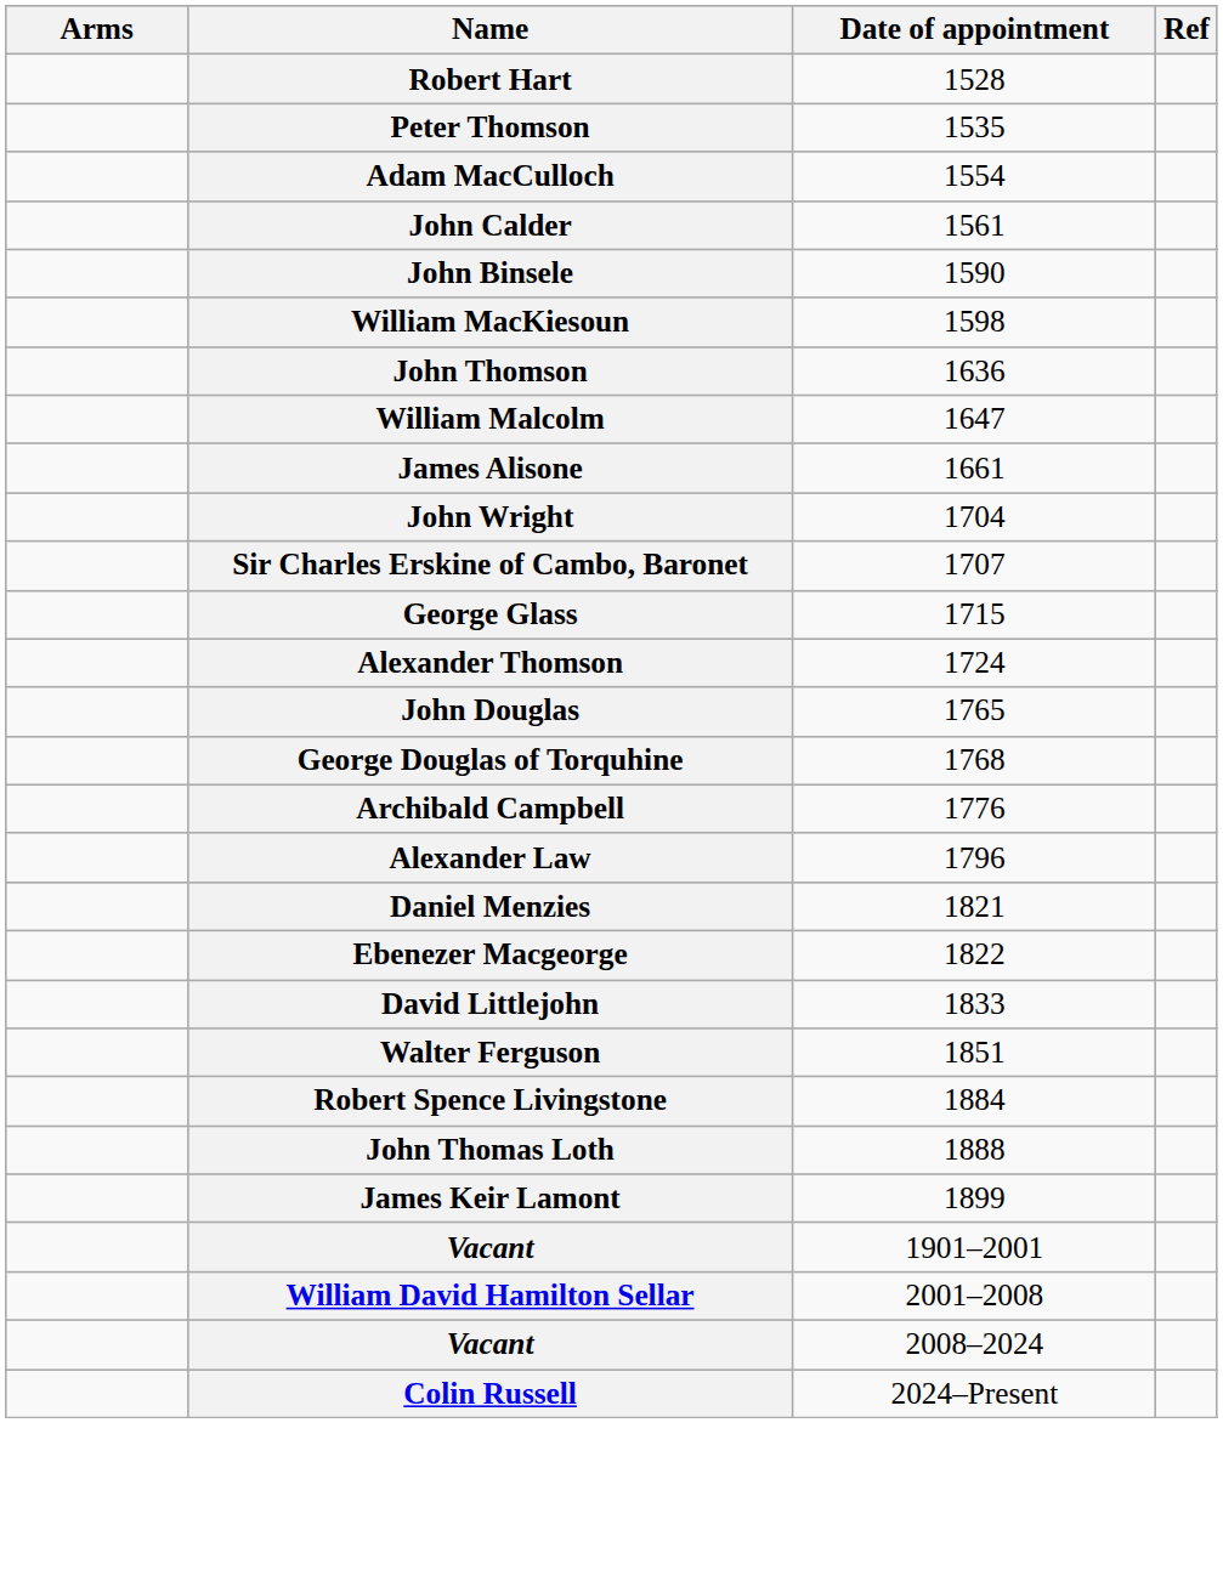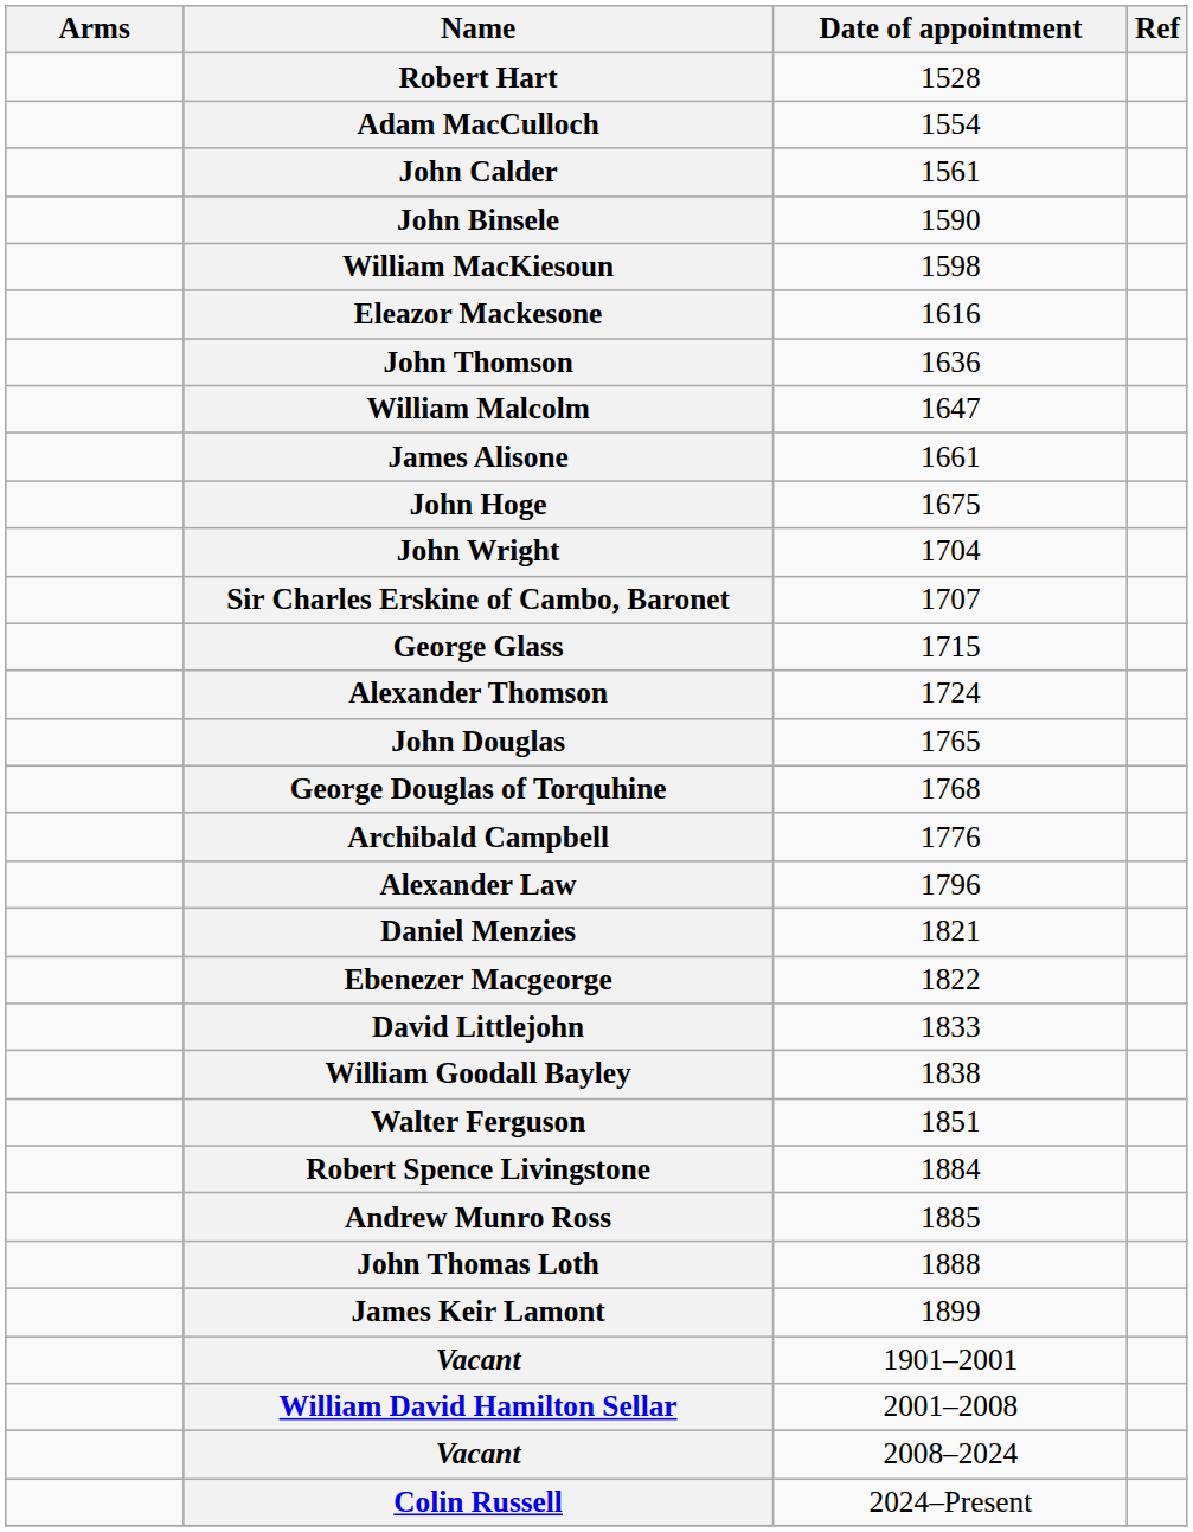- row: Peter Thomson | 1535
+ row: Eleazor Mackesone | 1616
+ row: John Hoge | 1675
+ row: William Goodall Bayley | 1838
+ row: Andrew Munro Ross | 1885
